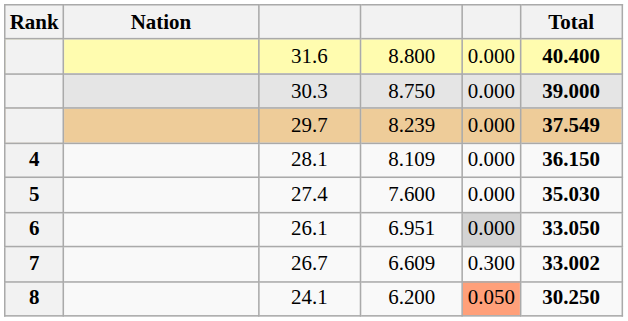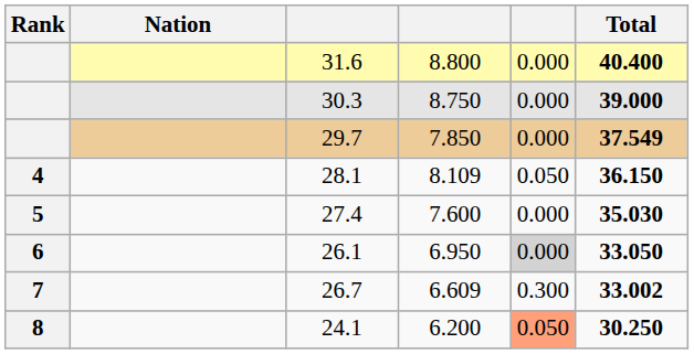29.7 | column 4: 8.239 -> 7.850
28.1 | column 5: 0.000 -> 0.050
26.1 | column 4: 6.951 -> 6.950
